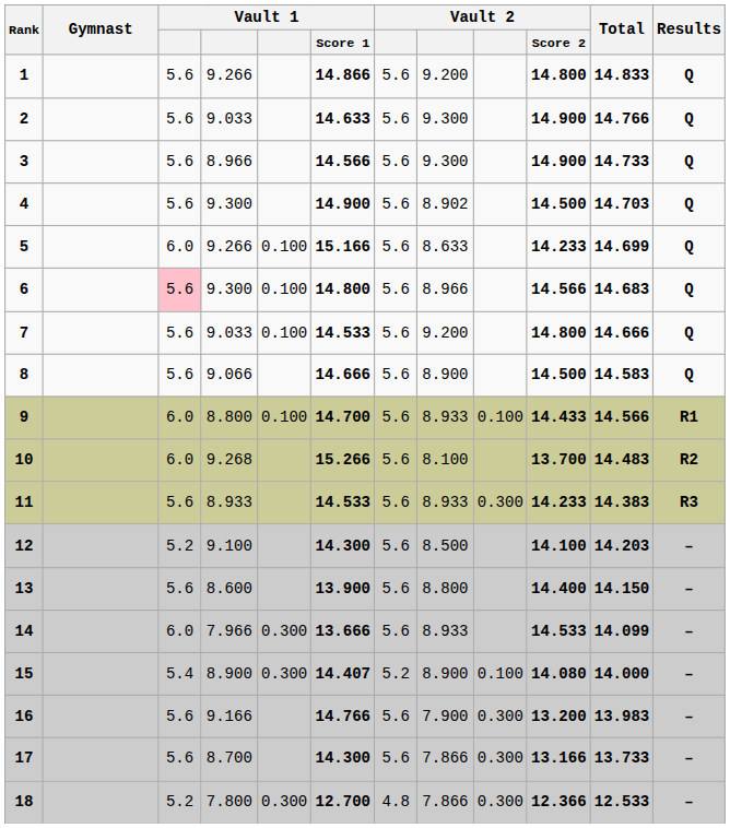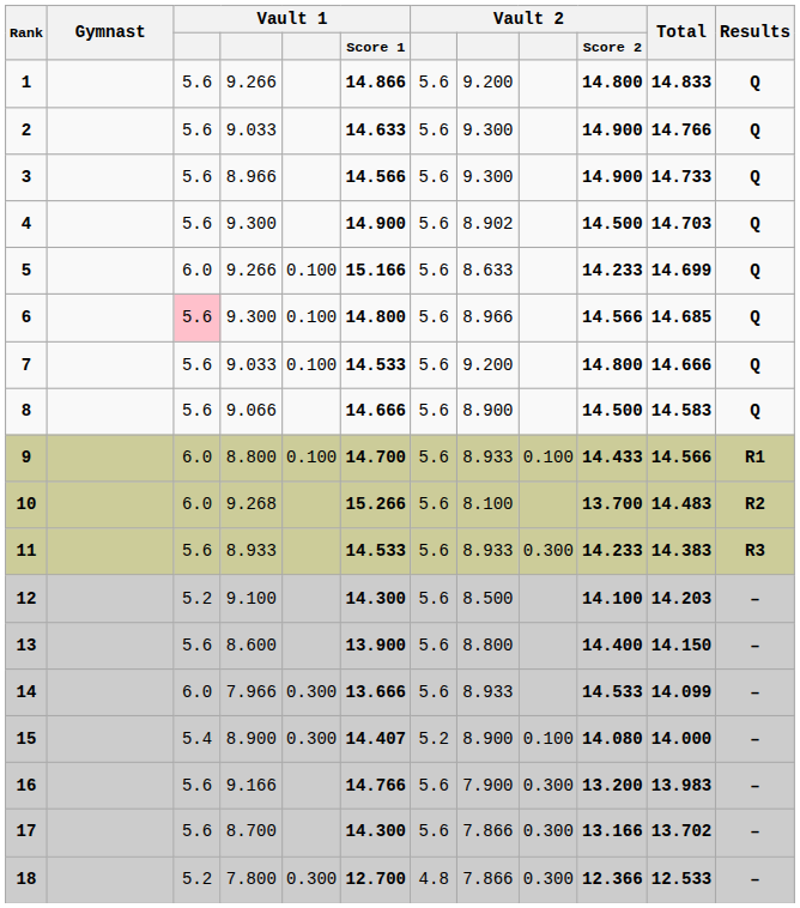6 | Total: 14.683 -> 14.685
17 | Total: 13.733 -> 13.702
